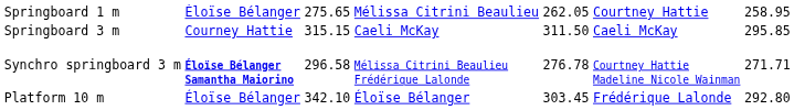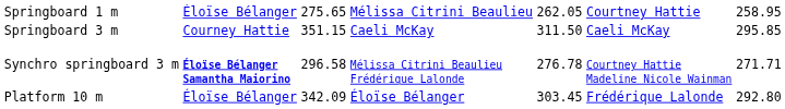Springboard 3 m | column 3: 315.15 -> 351.15
Platform 10 m | column 3: 342.10 -> 342.09
